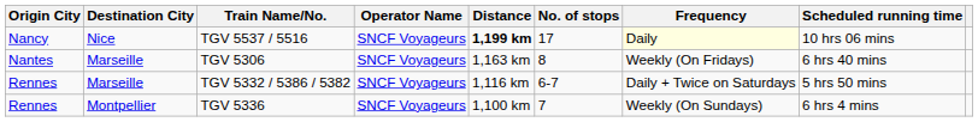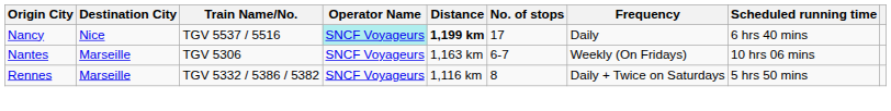TGV 5537 / 5516 | Operator Name: no background -> paleturquoise background
TGV 5537 / 5516 | Frequency: lightyellow background -> no background
TGV 5537 / 5516 | Scheduled running time: 10 hrs 06 mins -> 6 hrs 40 mins
TGV 5306 | No. of stops: 8 -> 6-7
TGV 5306 | Scheduled running time: 6 hrs 40 mins -> 10 hrs 06 mins
TGV 5332 / 5386 / 5382 | No. of stops: 6-7 -> 8
- row: Rennes | Montpellier | TGV 5336 | SNCF Voyageurs | 1,100 km | 7 | Weekly (On Sundays) | 6 hrs 4 mins
